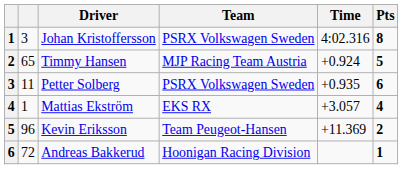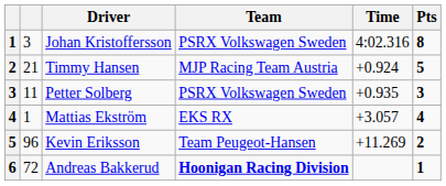Timmy Hansen | column 2: 65 -> 21
Petter Solberg | Pts: 6 -> 3
Kevin Eriksson | Time: +11.369 -> +11.269
Andreas Bakkerud | Team: normal -> bold
